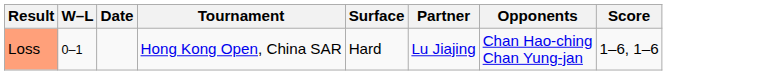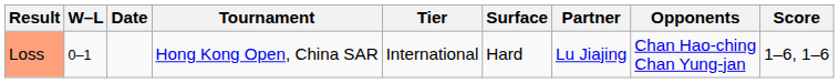+ column: Tier | International
